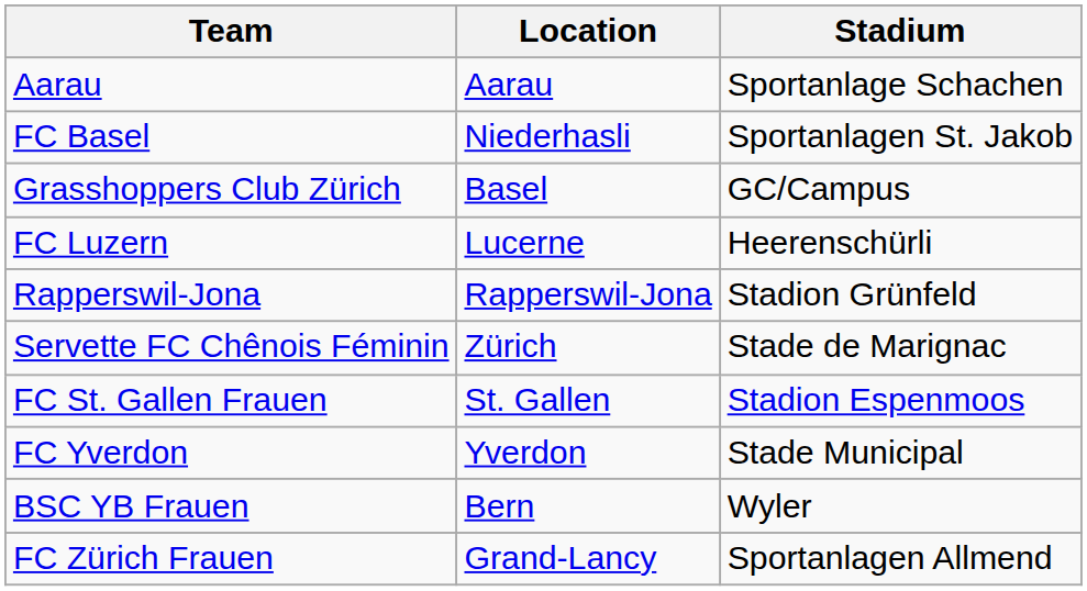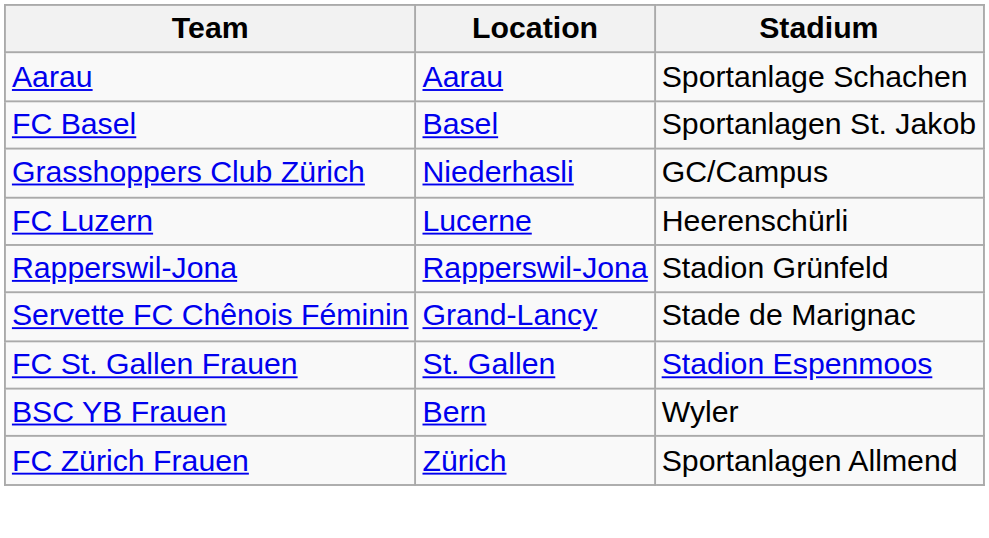FC Basel | Location: Niederhasli -> Basel
Grasshoppers Club Zürich | Location: Basel -> Niederhasli
Servette FC Chênois Féminin | Location: Zürich -> Grand-Lancy
- row: FC Yverdon | Yverdon | Stade Municipal
FC Zürich Frauen | Location: Grand-Lancy -> Zürich
